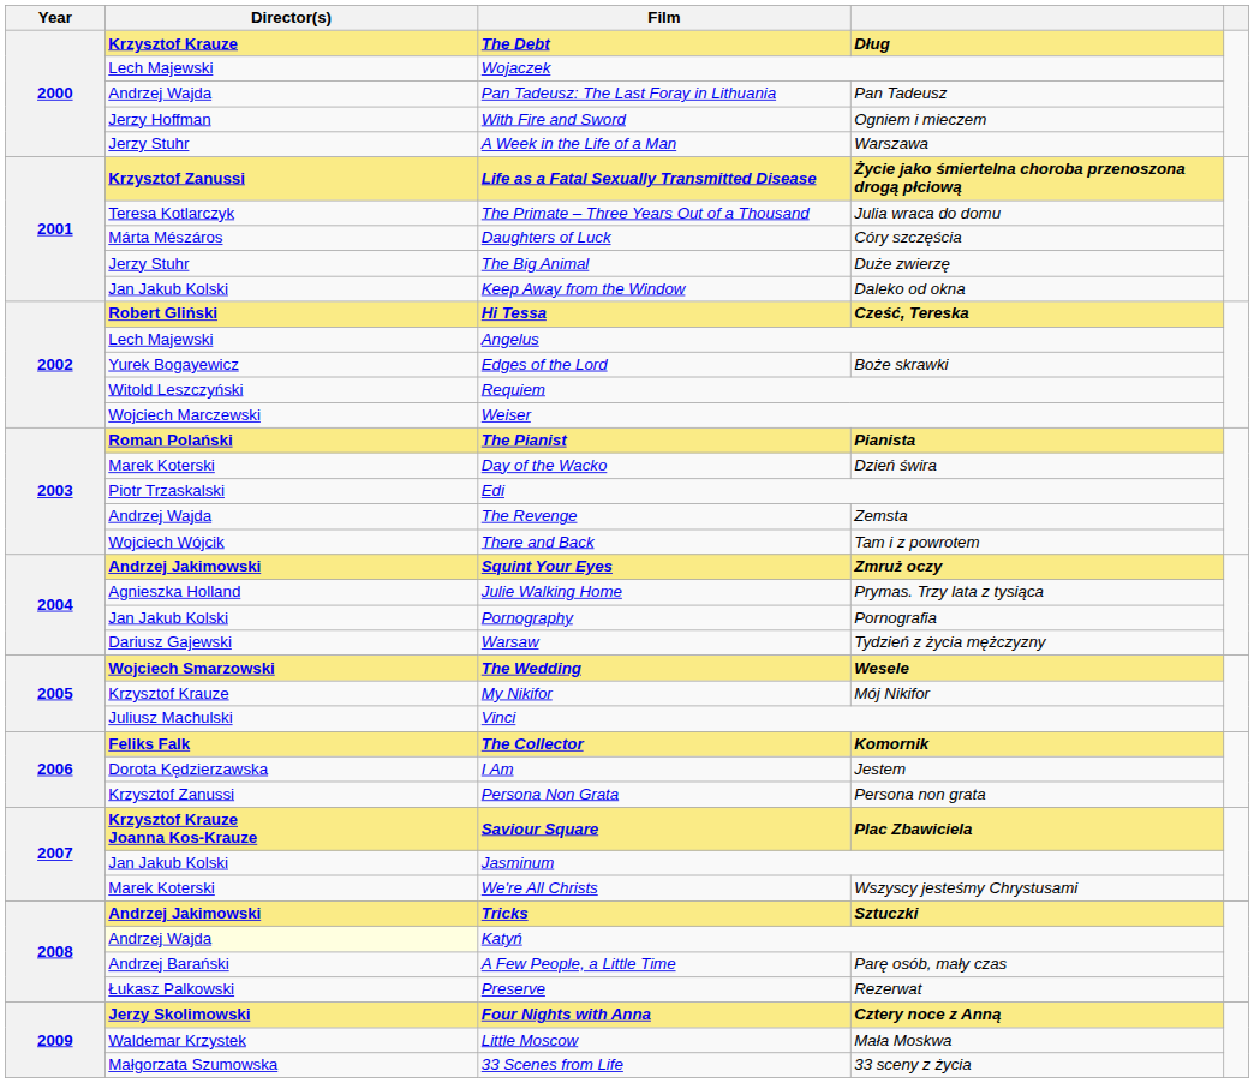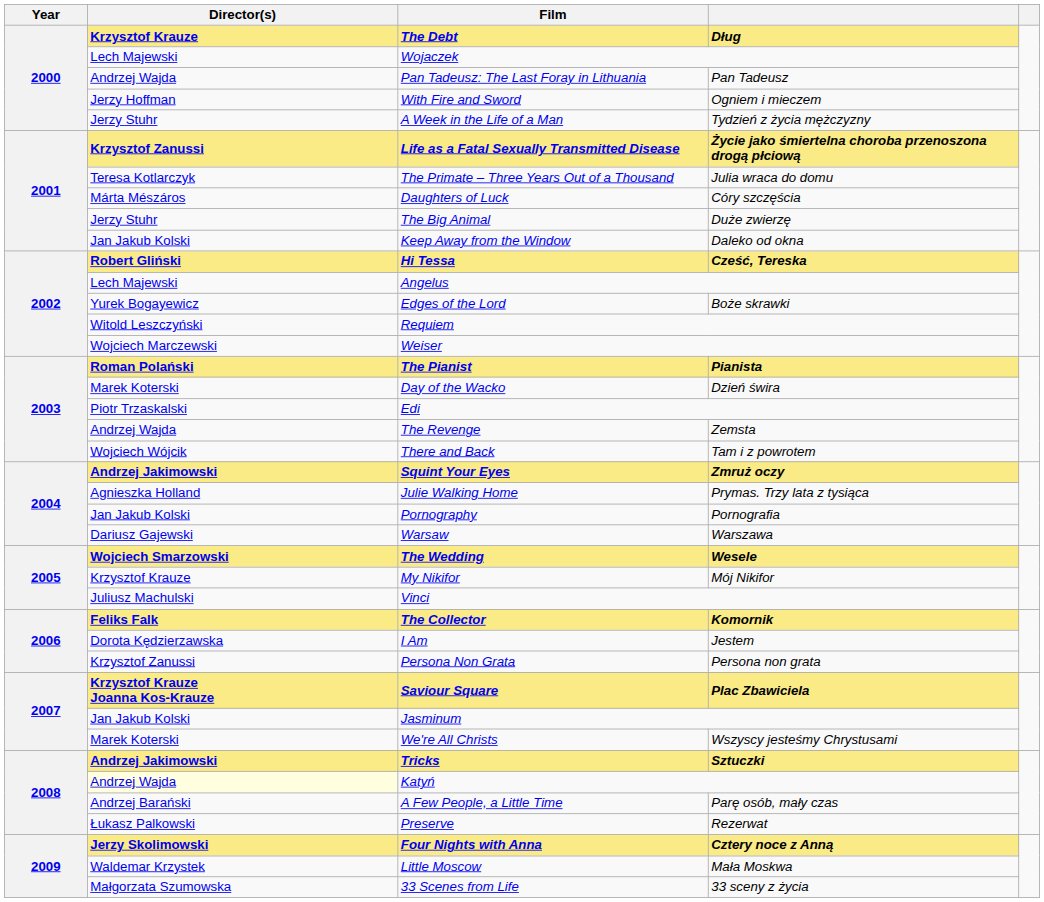A Week in the Life of a Man | column 4: Warszawa -> Tydzień z życia mężczyzny
Warsaw | column 4: Tydzień z życia mężczyzny -> Warszawa
